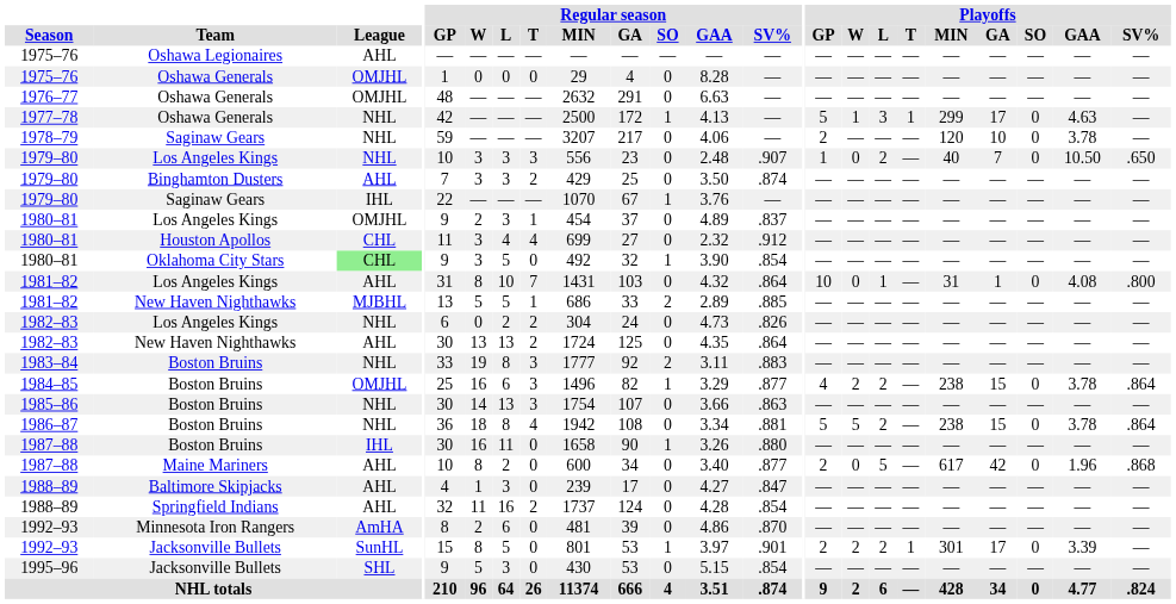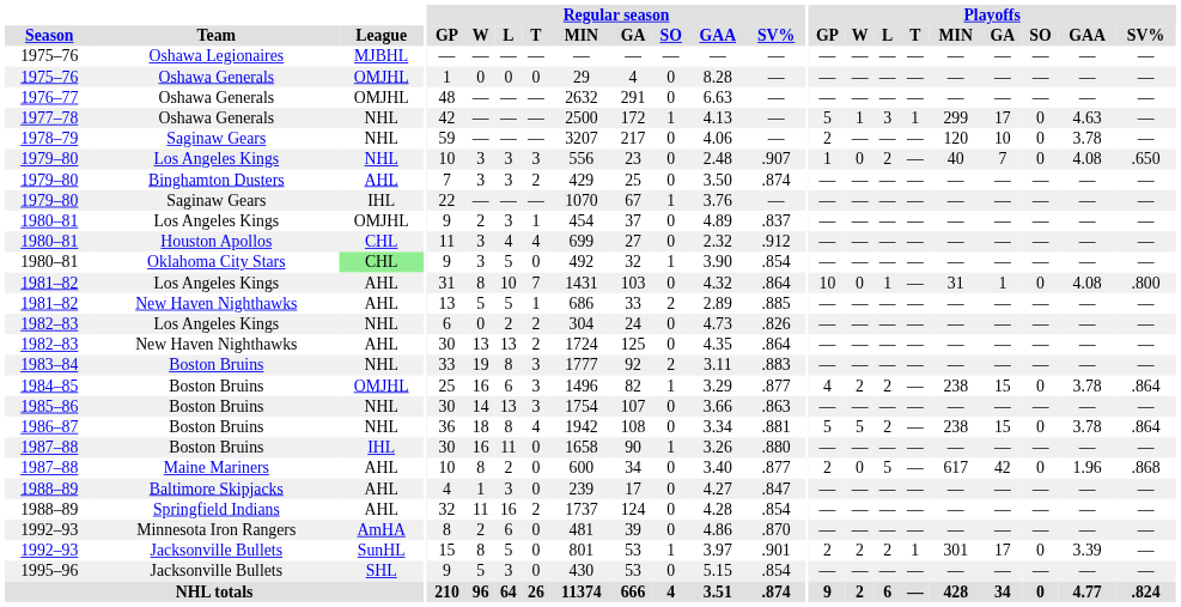1975–76 / Oshawa Legionaires | League: AHL -> MJBHL
1979–80 / Los Angeles Kings | Playoffs / GAA: 10.50 -> 4.08
1981–82 / New Haven Nighthawks | League: MJBHL -> AHL
